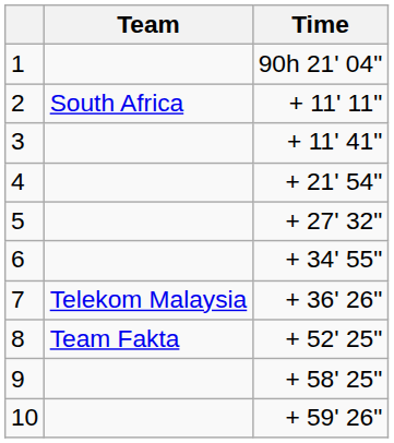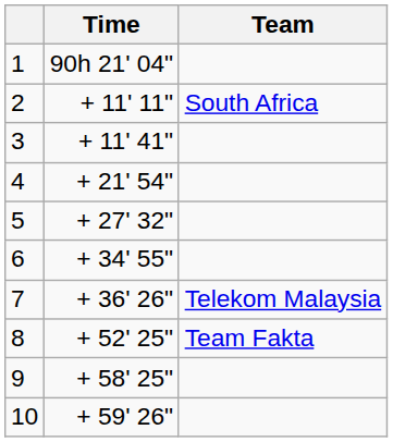columns swapped: Team <-> Time
